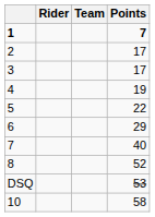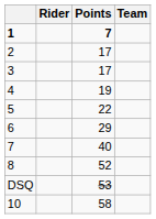columns swapped: Team <-> Points
